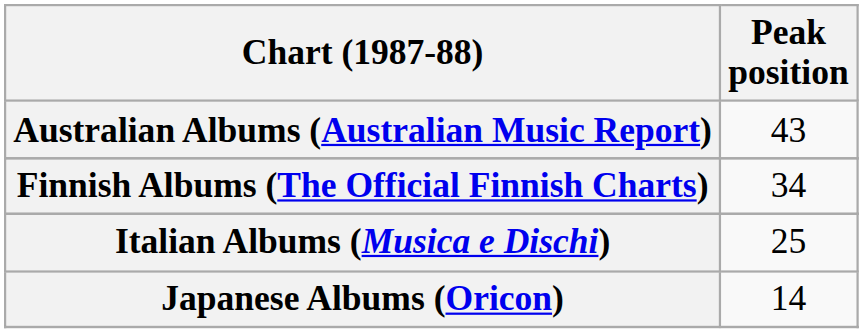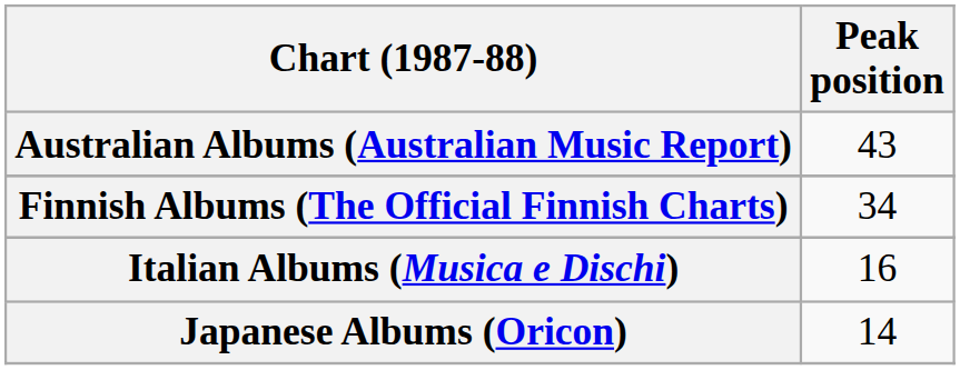Italian Albums (Musica e Dischi) | Peak position: 25 -> 16
